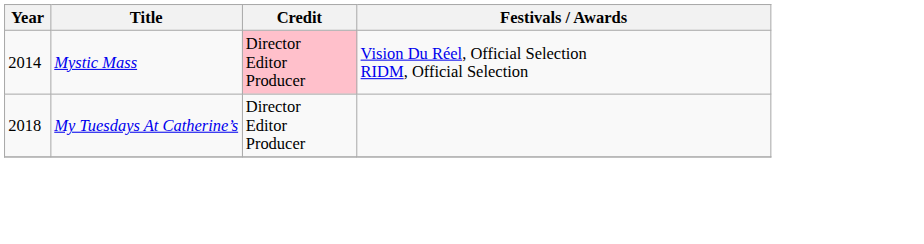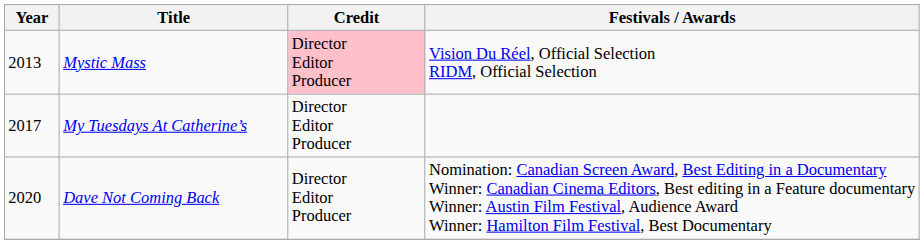Mystic Mass | Year: 2014 -> 2013
My Tuesdays At Catherine’s | Year: 2018 -> 2017
+ row: 2020 | Dave Not Coming Back | Director Editor Producer | Nomination: Canadian Screen Award, Best Editing in a Documentary Winner: Canadian Cinema Editors, Best editing in a Feature documentary Winner: Austin Film Festival, Audience Award Winner: Hamilton Film Festival, Best Documentary
